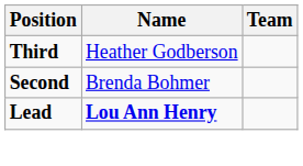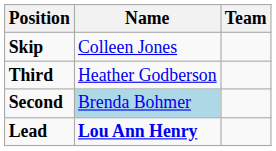+ row: Skip | Colleen Jones
Second | Name: no background -> lightblue background
